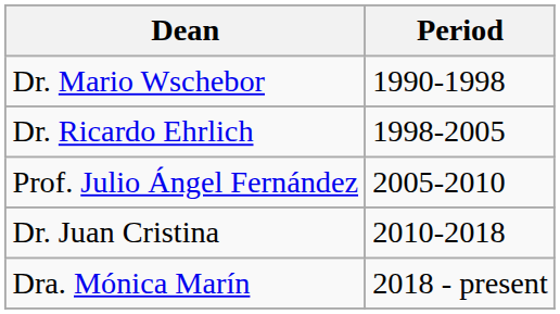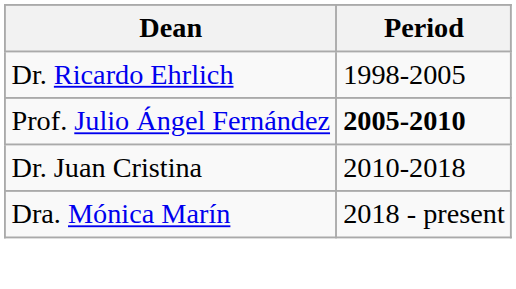- row: Dr. Mario Wschebor | 1990-1998
Prof. Julio Ángel Fernández | Period: normal -> bold
